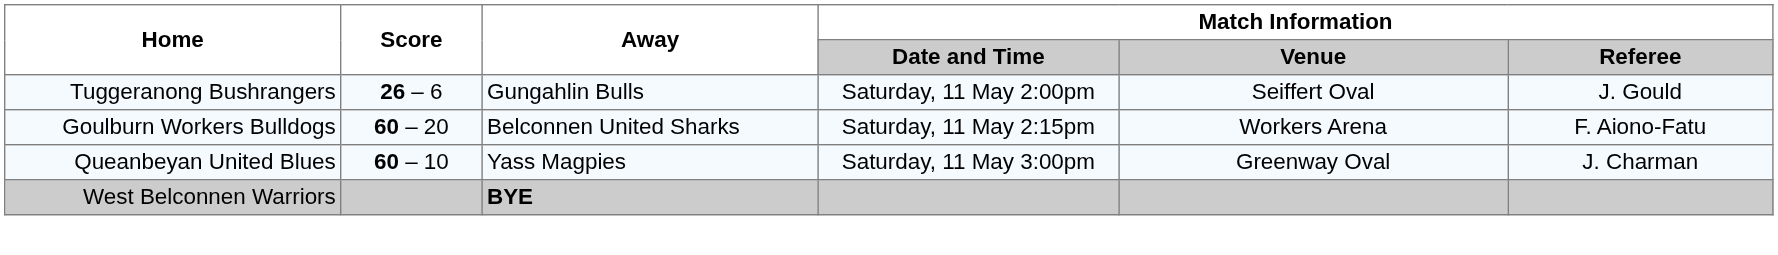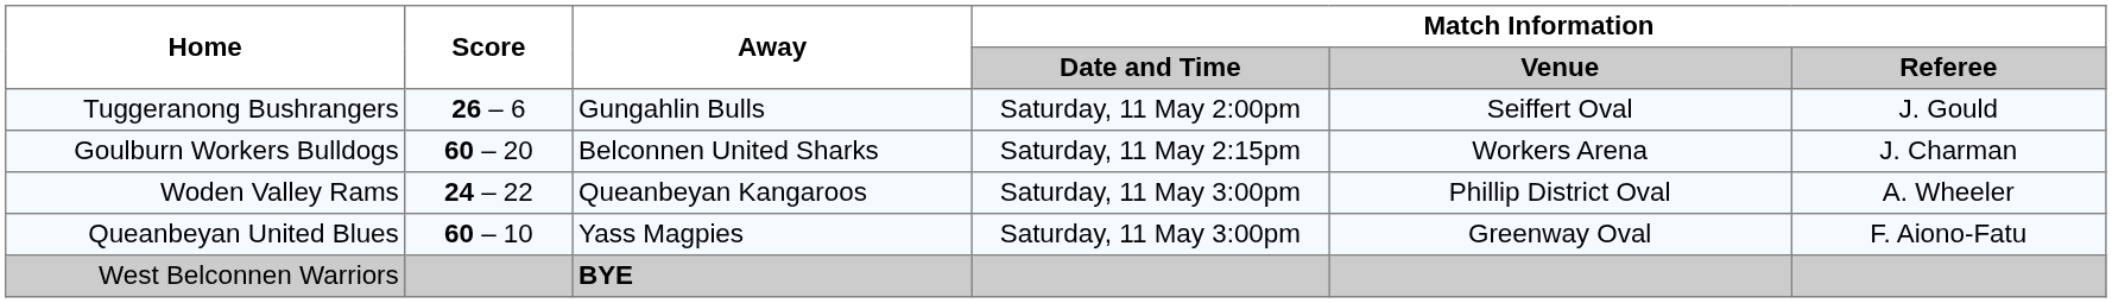Goulburn Workers Bulldogs | Match Information / Referee: F. Aiono-Fatu -> J. Charman
+ row: Woden Valley Rams | 24 – 22 | Queanbeyan Kangaroos | Saturday, 11 May 3:00pm | Phillip District Oval | A. Wheeler
Queanbeyan United Blues | Match Information / Referee: J. Charman -> F. Aiono-Fatu
